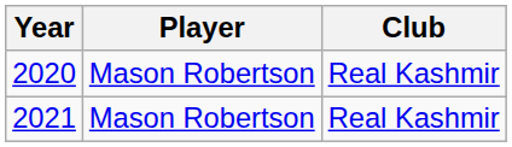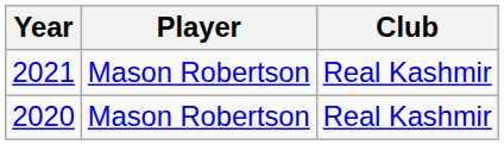rows swapped: 2020 <-> 2021
